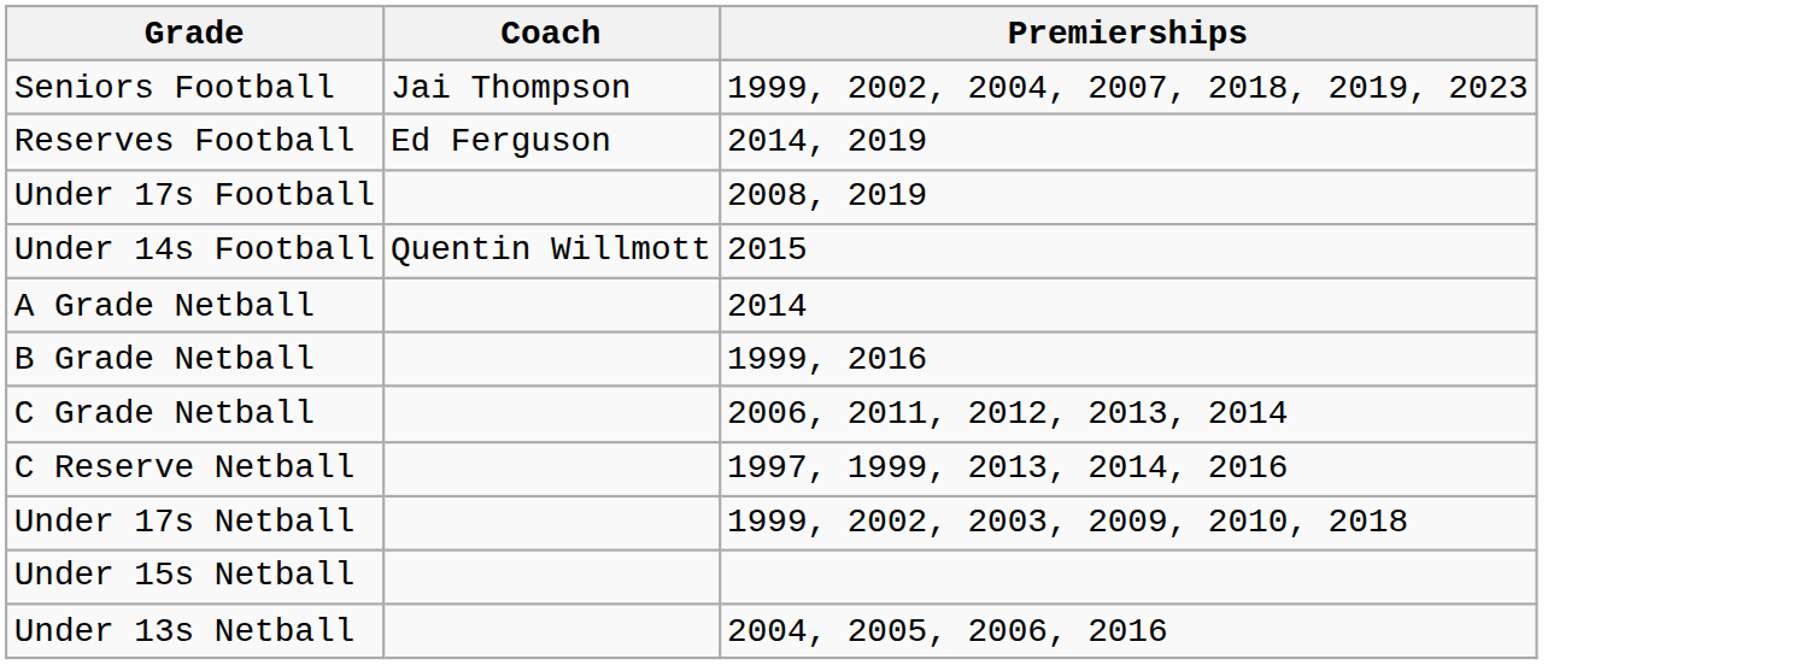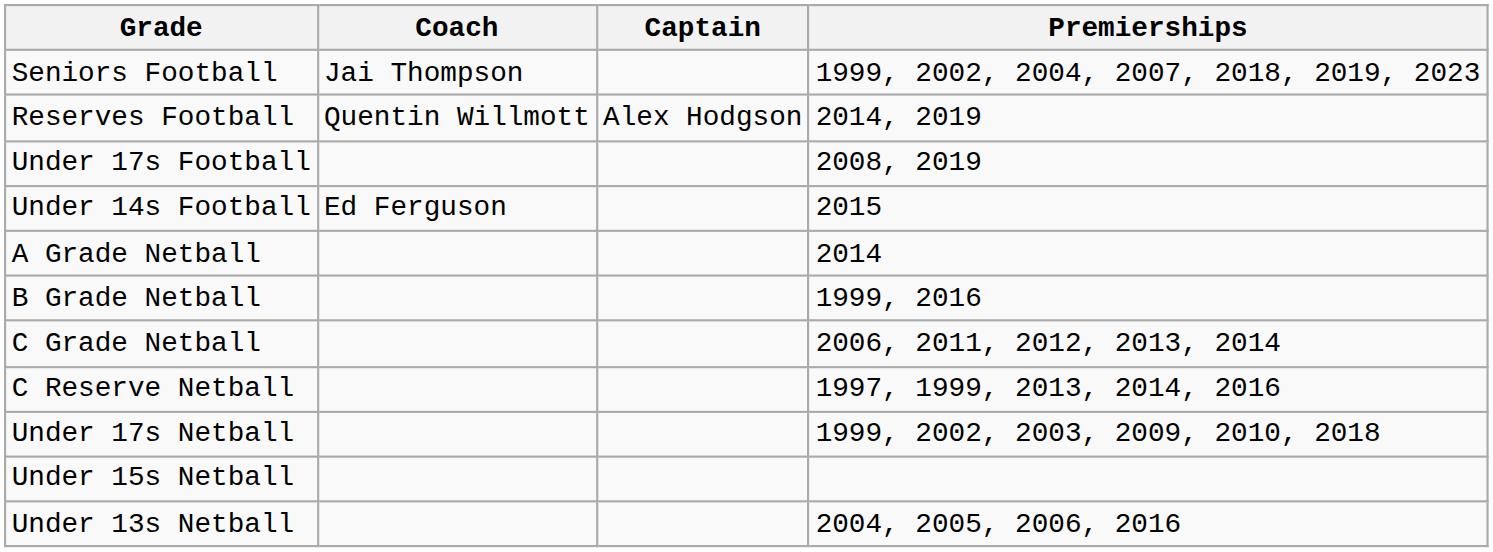+ column: Captain | Alex Hodgson
Reserves Football | Coach: Ed Ferguson -> Quentin Willmott
Under 14s Football | Coach: Quentin Willmott -> Ed Ferguson
